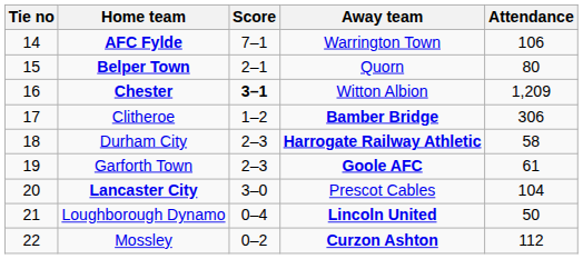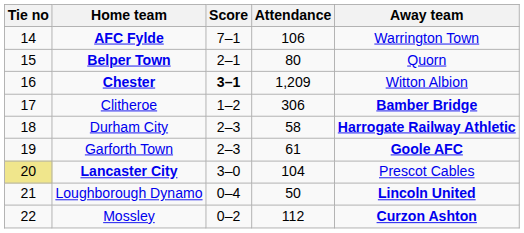columns swapped: Away team <-> Attendance
Lancaster City | Tie no: no background -> khaki background
